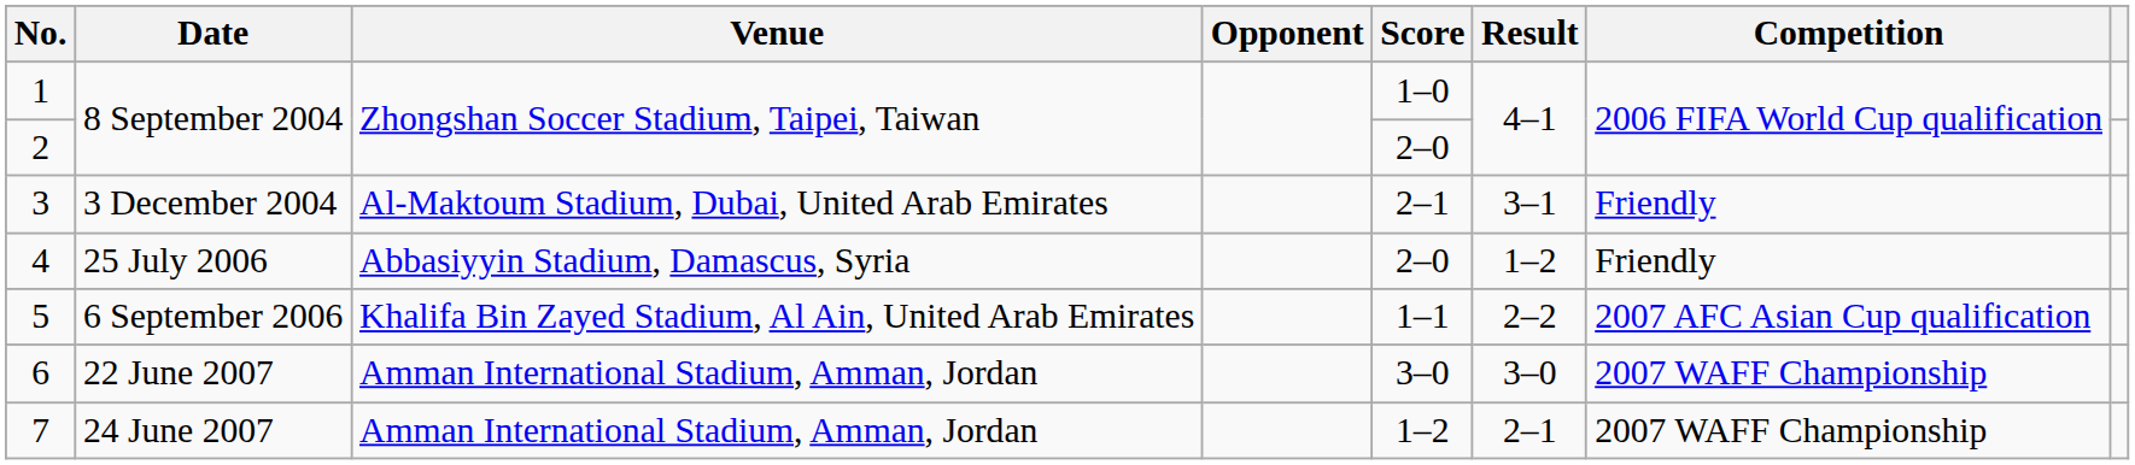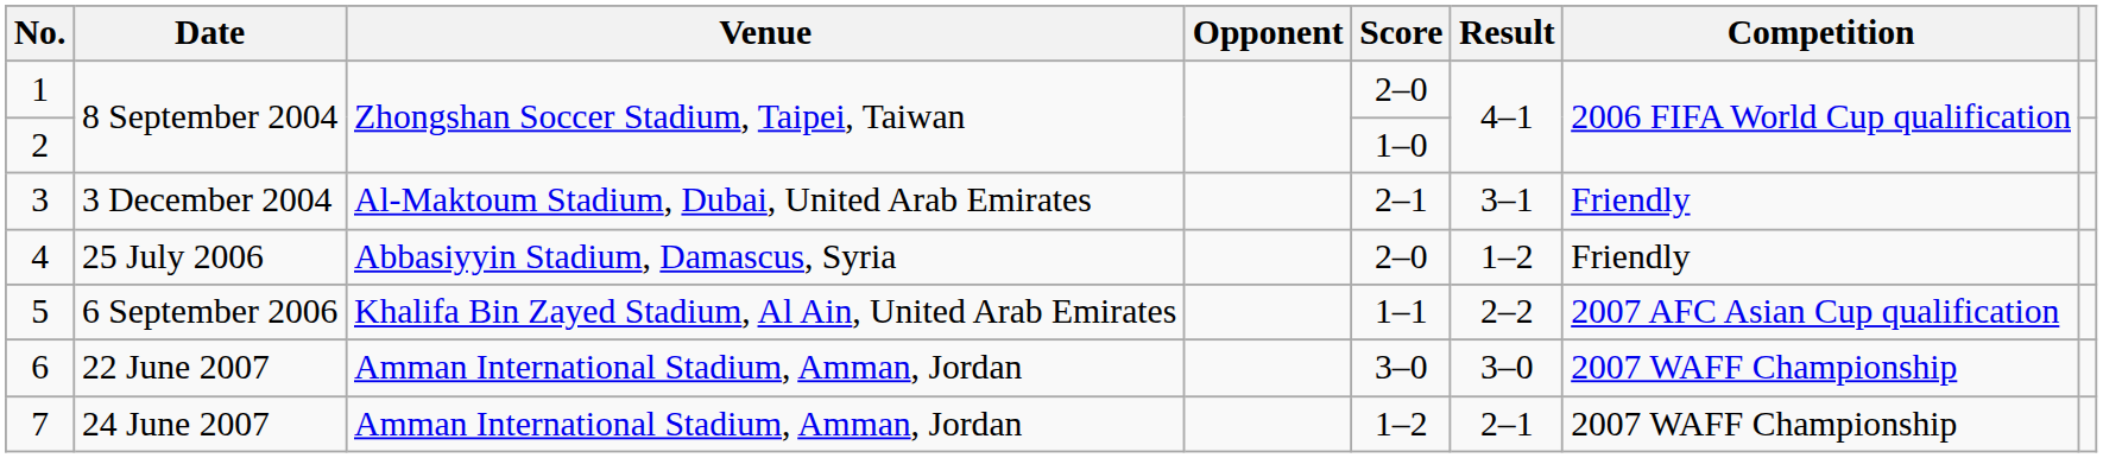1 | Score: 1–0 -> 2–0
2 | Score: 2–0 -> 1–0
